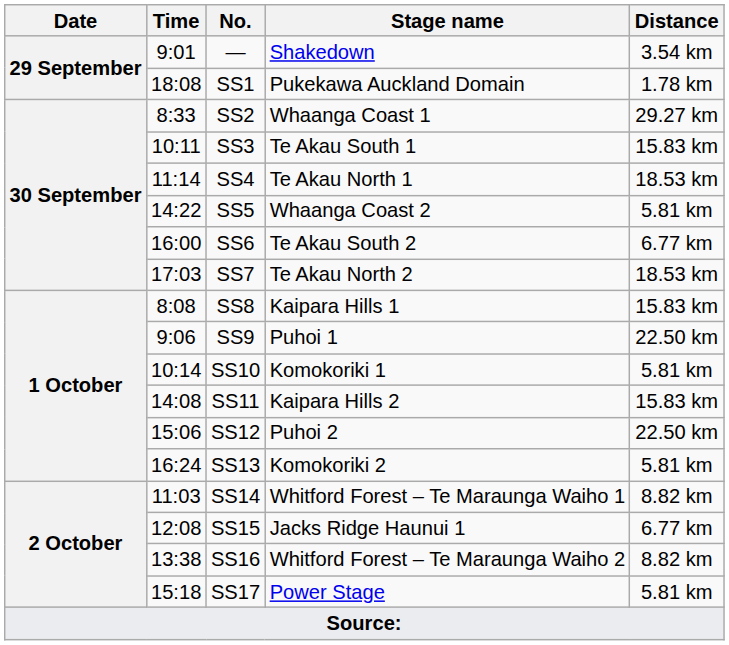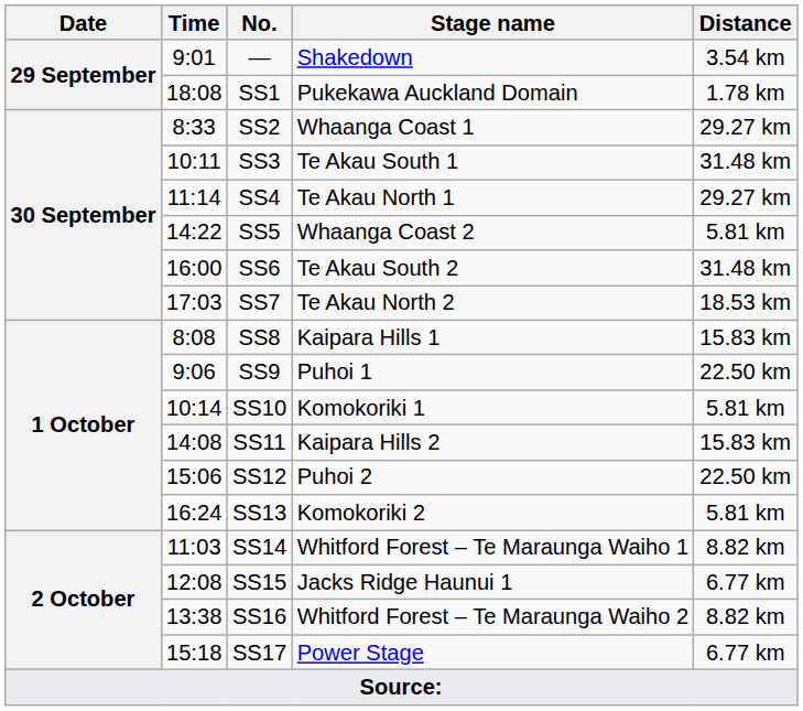SS3 | Distance: 15.83 km -> 31.48 km
SS4 | Distance: 18.53 km -> 29.27 km
SS6 | Distance: 6.77 km -> 31.48 km
SS17 | Distance: 5.81 km -> 6.77 km
